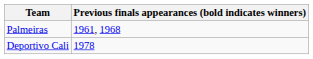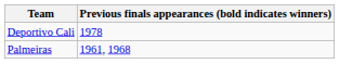rows swapped: Deportivo Cali <-> Palmeiras
